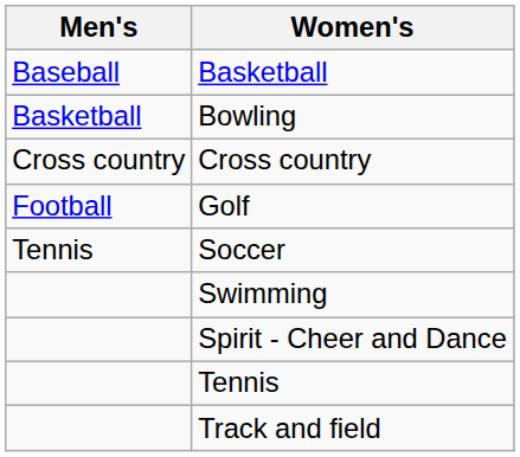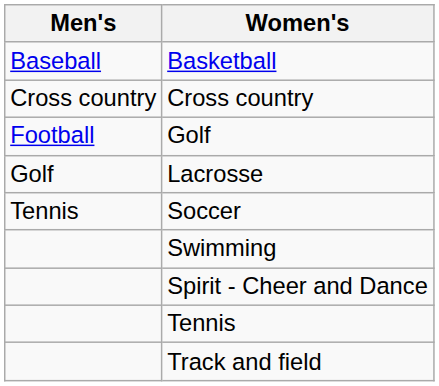- row: Basketball | Bowling
+ row: Golf | Lacrosse
